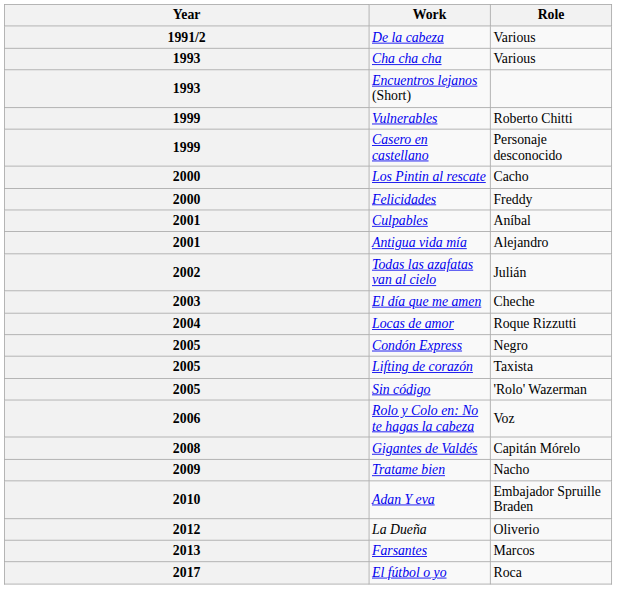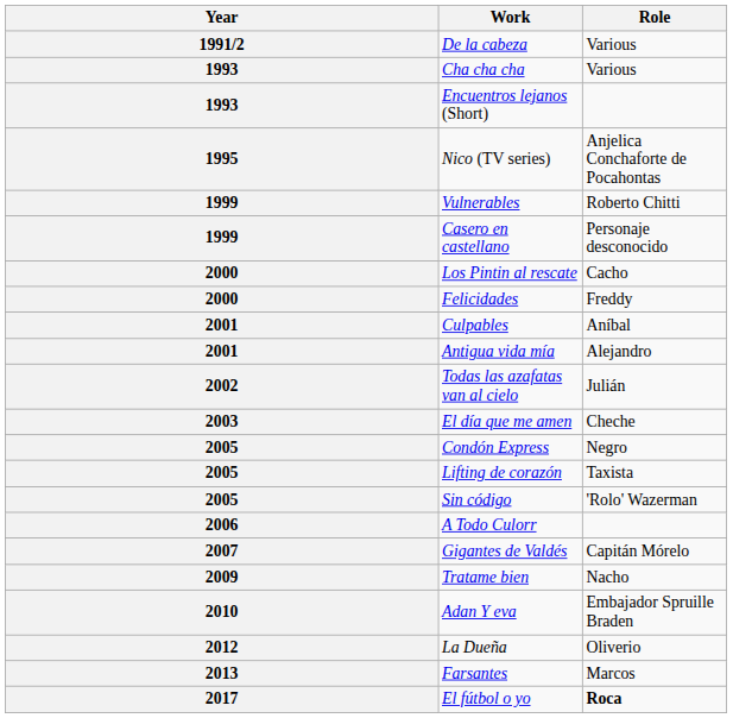+ row: 1995 | Nico (TV series) | Anjelica Conchaforte de Pocahontas
- row: 2004 | Locas de amor | Roque Rizzutti
- row: 2006 | Rolo y Colo en: No te hagas la cabeza | Voz
+ row: 2006 | A Todo Culorr
Gigantes de Valdés | Year: 2008 -> 2007
El fútbol o yo | Role: normal -> bold
